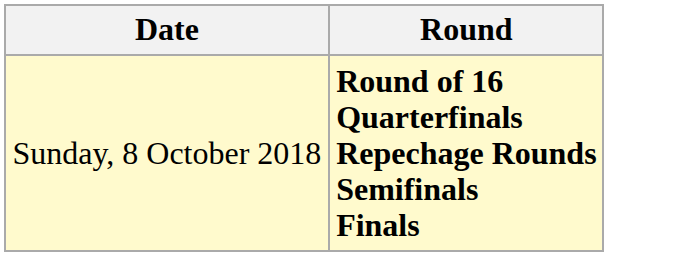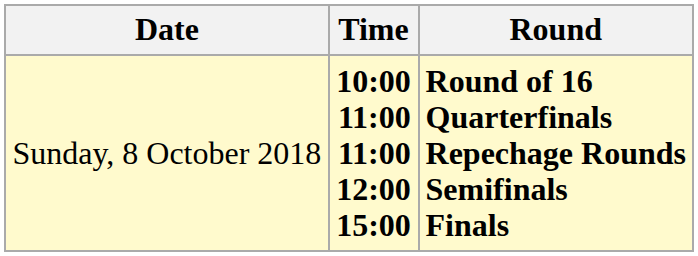+ column: Time | 10:00 11:00 11:00 12:00 15:00
